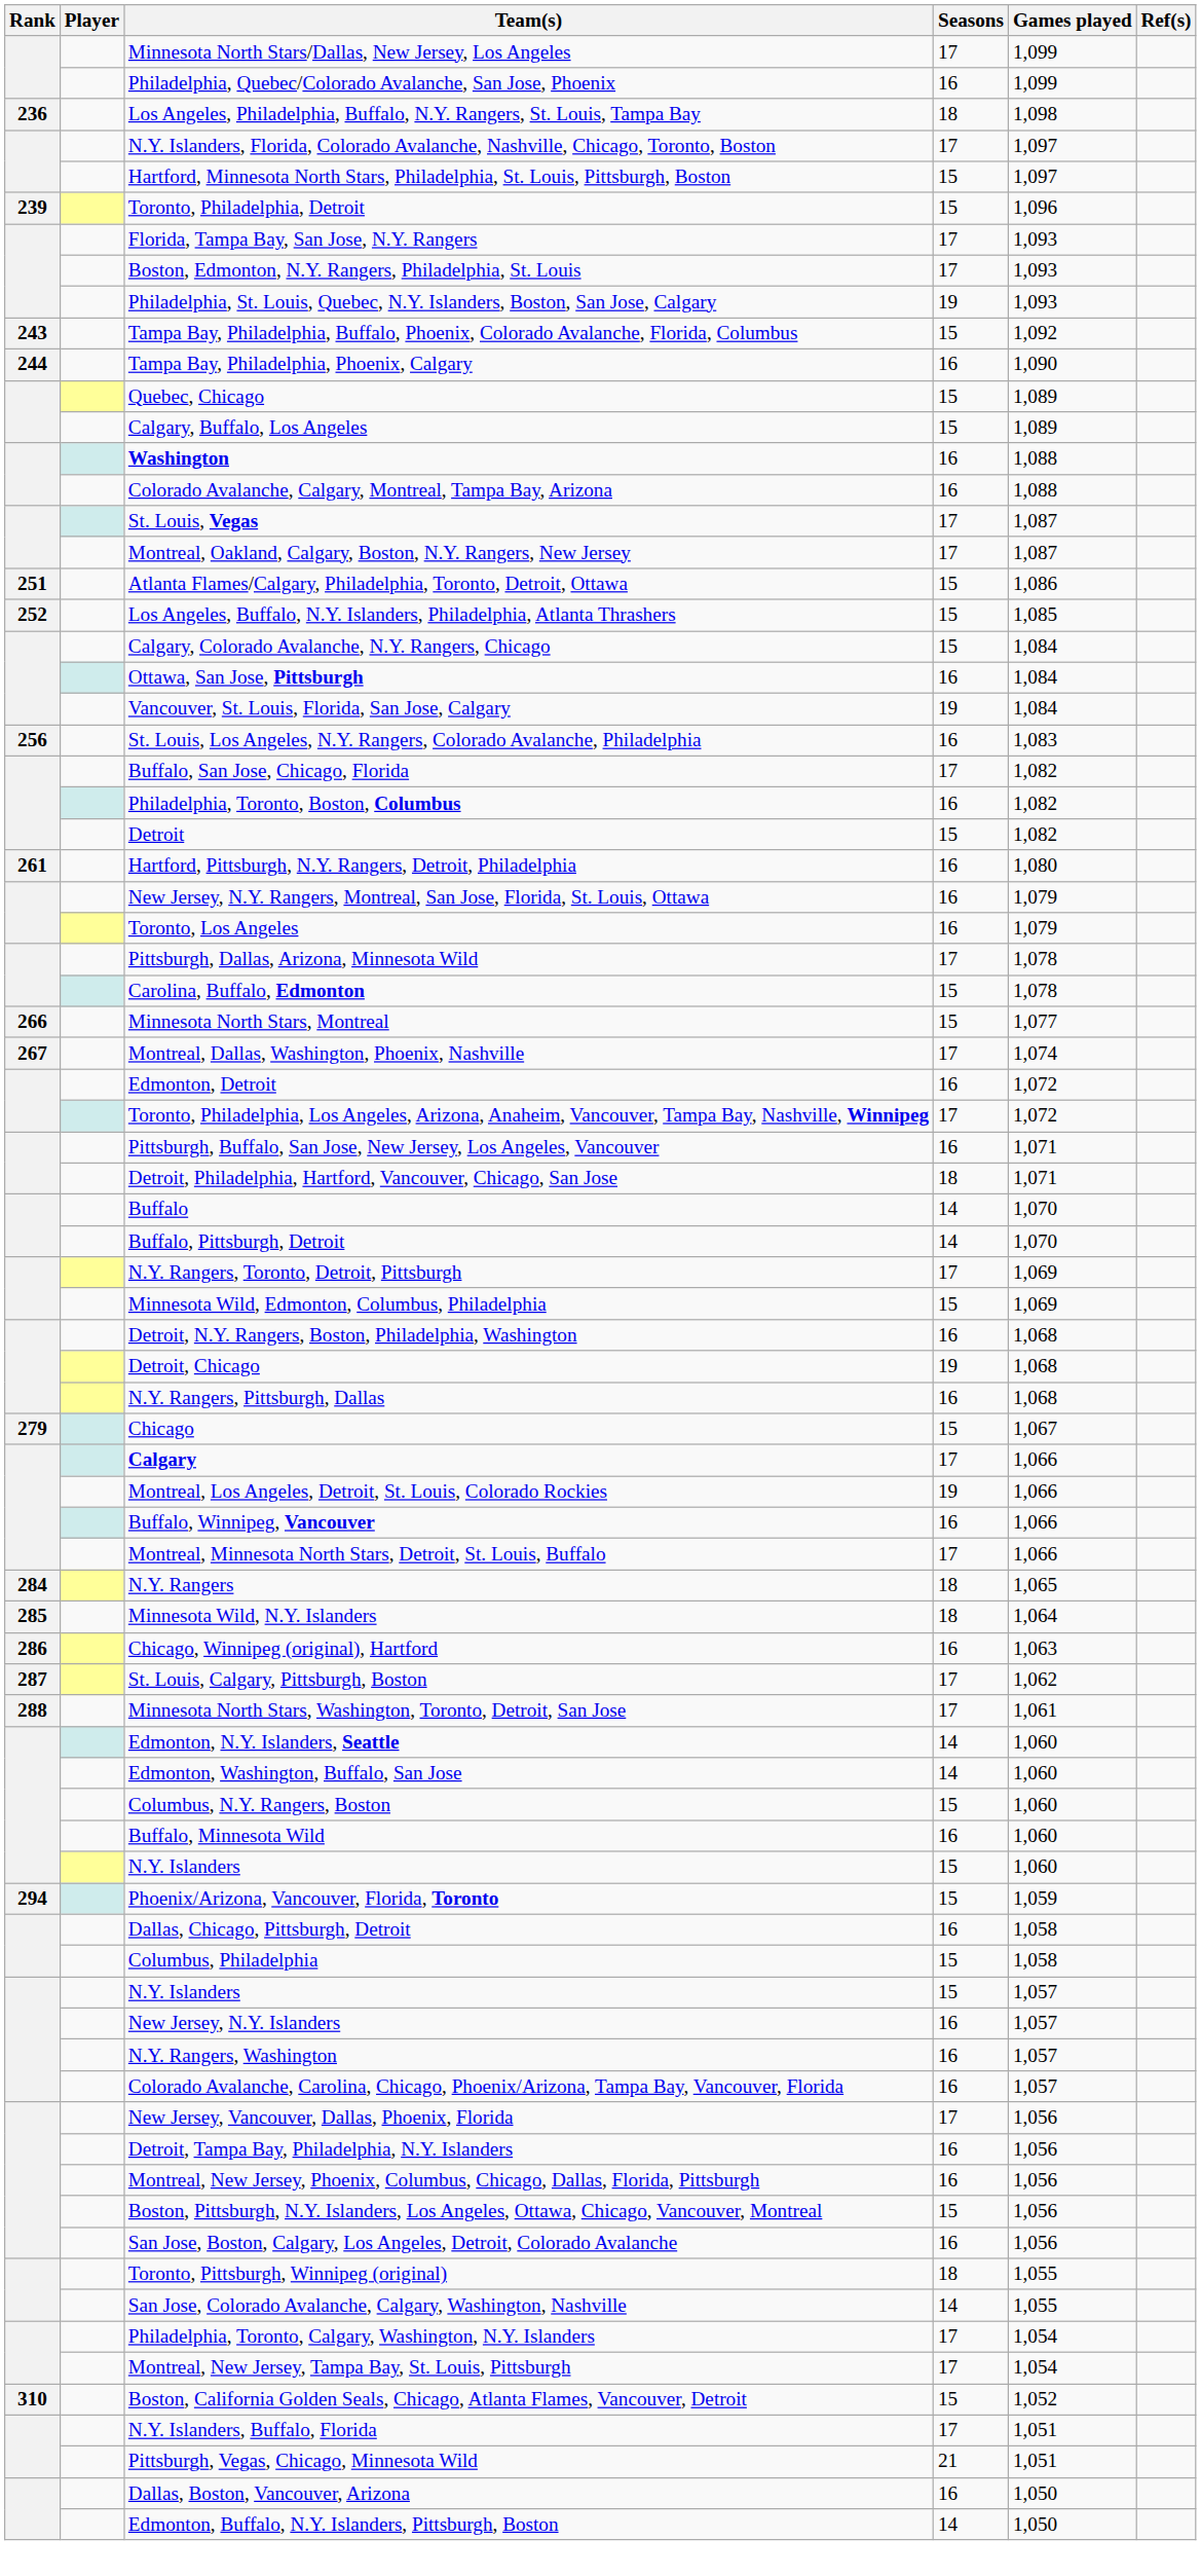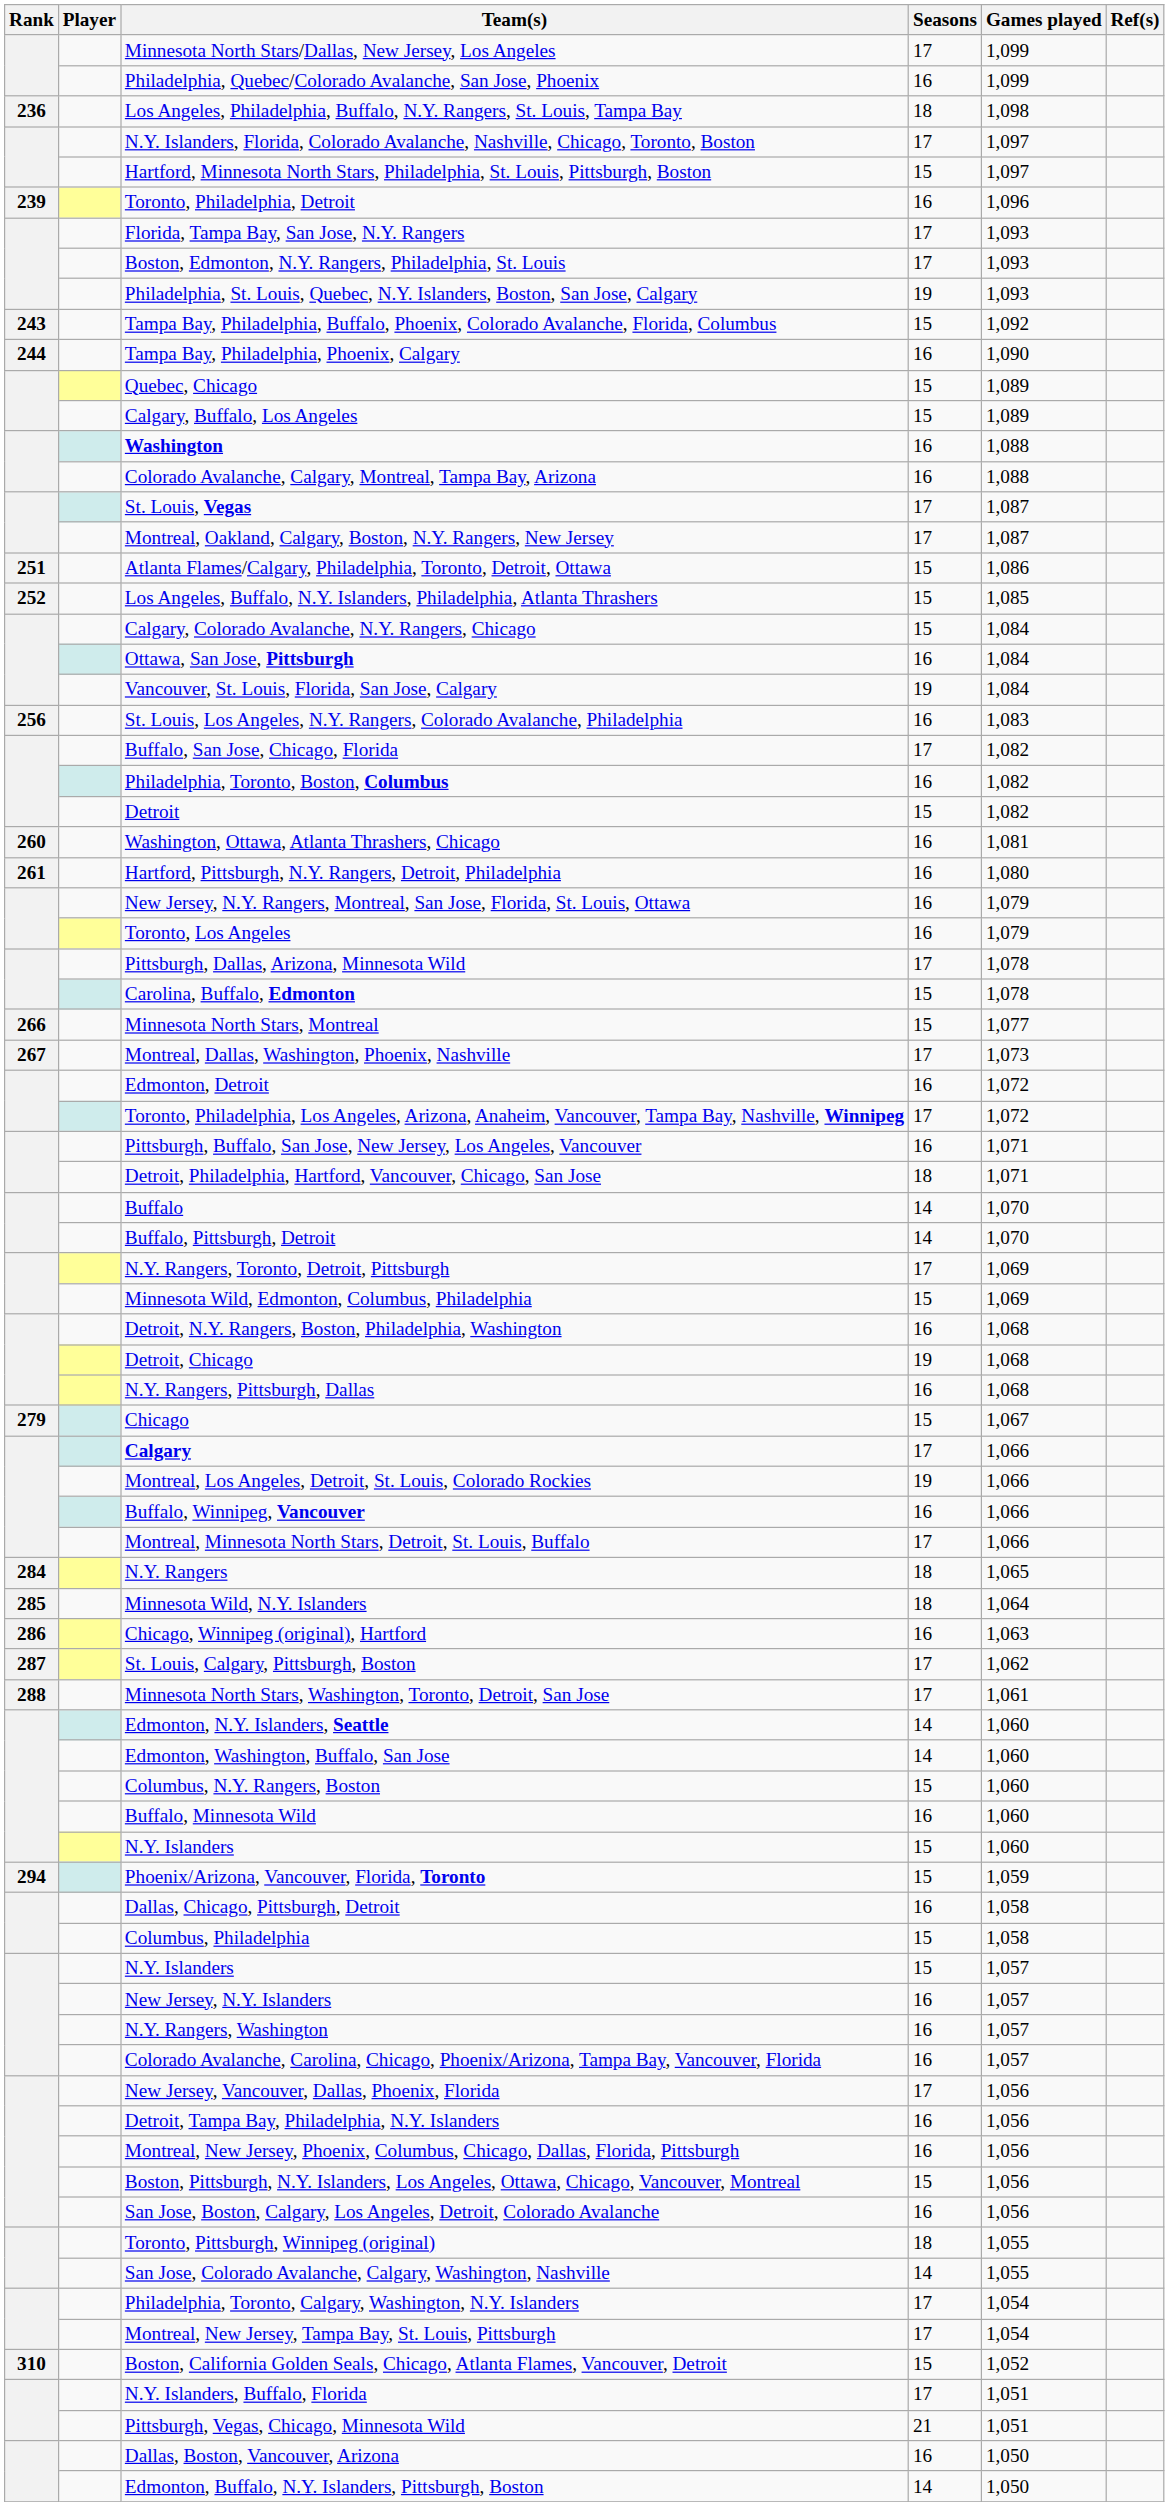Toronto, Philadelphia, Detroit | Seasons: 15 -> 16
+ row: 260 | Washington, Ottawa, Atlanta Thrashers, Chicago | 16 | 1,081
Montreal, Dallas, Washington, Phoenix, Nashville | Games played: 1,074 -> 1,073
